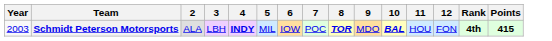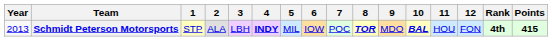+ column: 1 | STP
Schmidt Peterson Motorsports | Year: 2003 -> 2013
